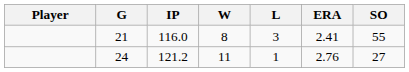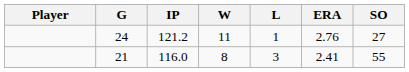rows swapped: 24 <-> 21
